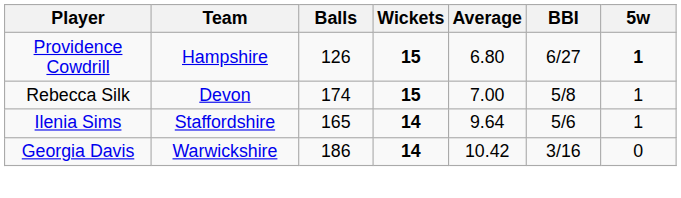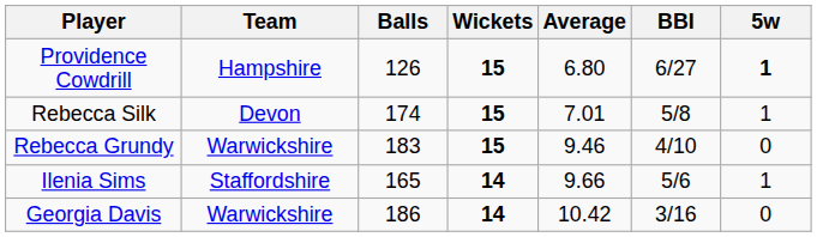Rebecca Silk | Average: 7.00 -> 7.01
+ row: Rebecca Grundy | Warwickshire | 183 | 15 | 9.46 | 4/10 | 0
Ilenia Sims | Average: 9.64 -> 9.66
